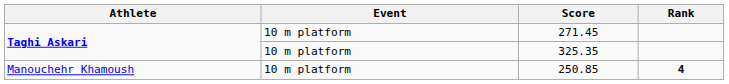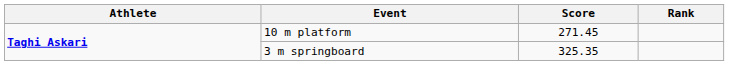325.35 | Event: 10 m platform -> 3 m springboard
- row: Manouchehr Khamoush | 10 m platform | 250.85 | 4
